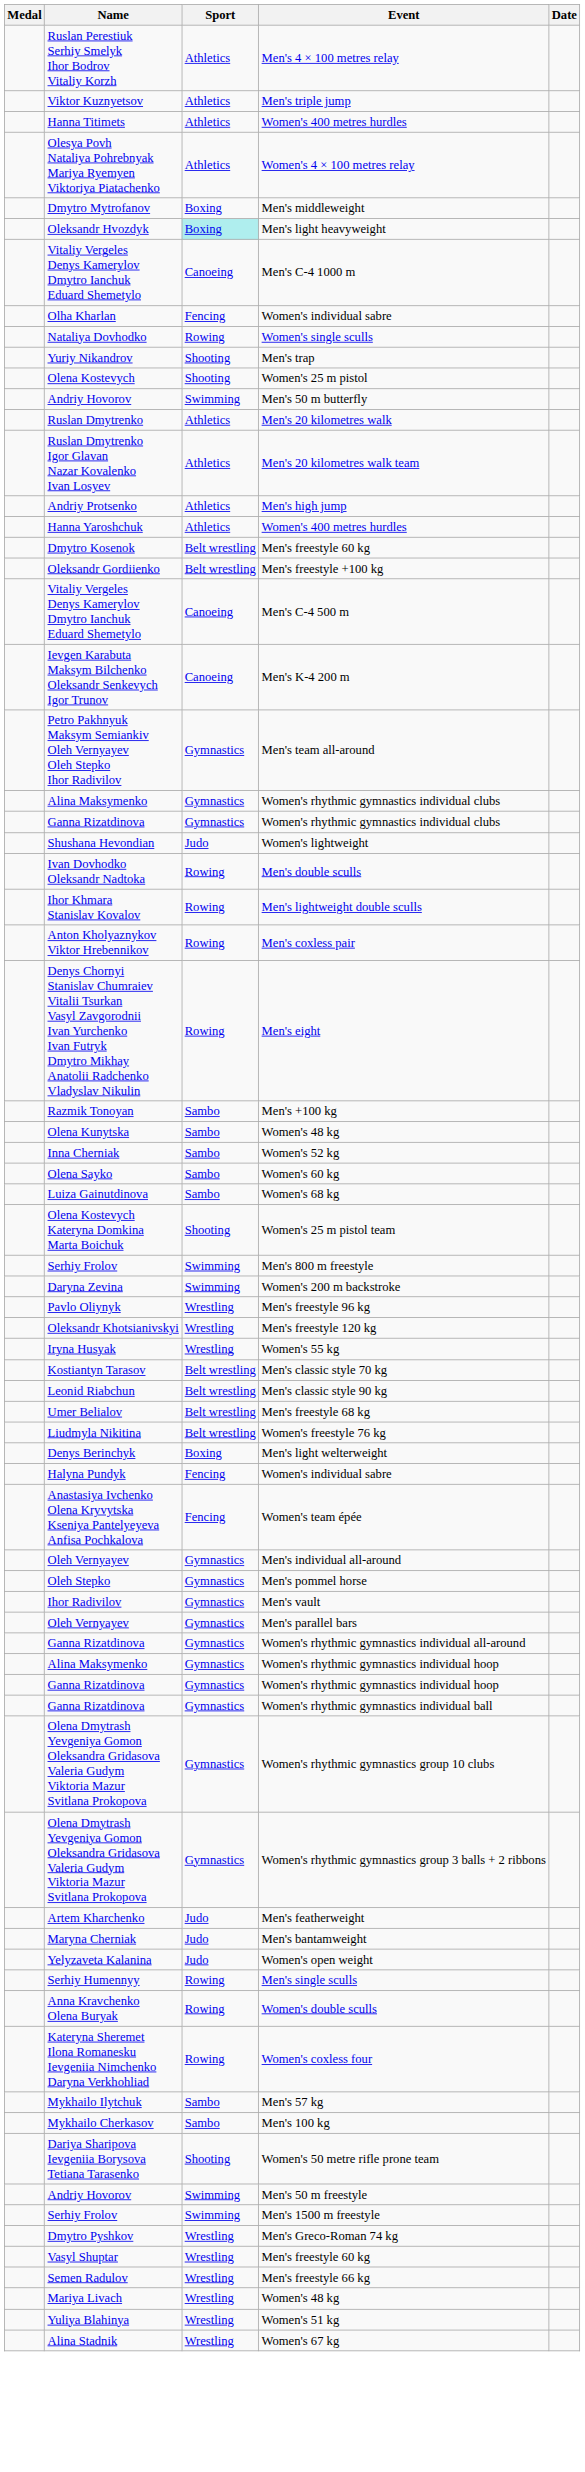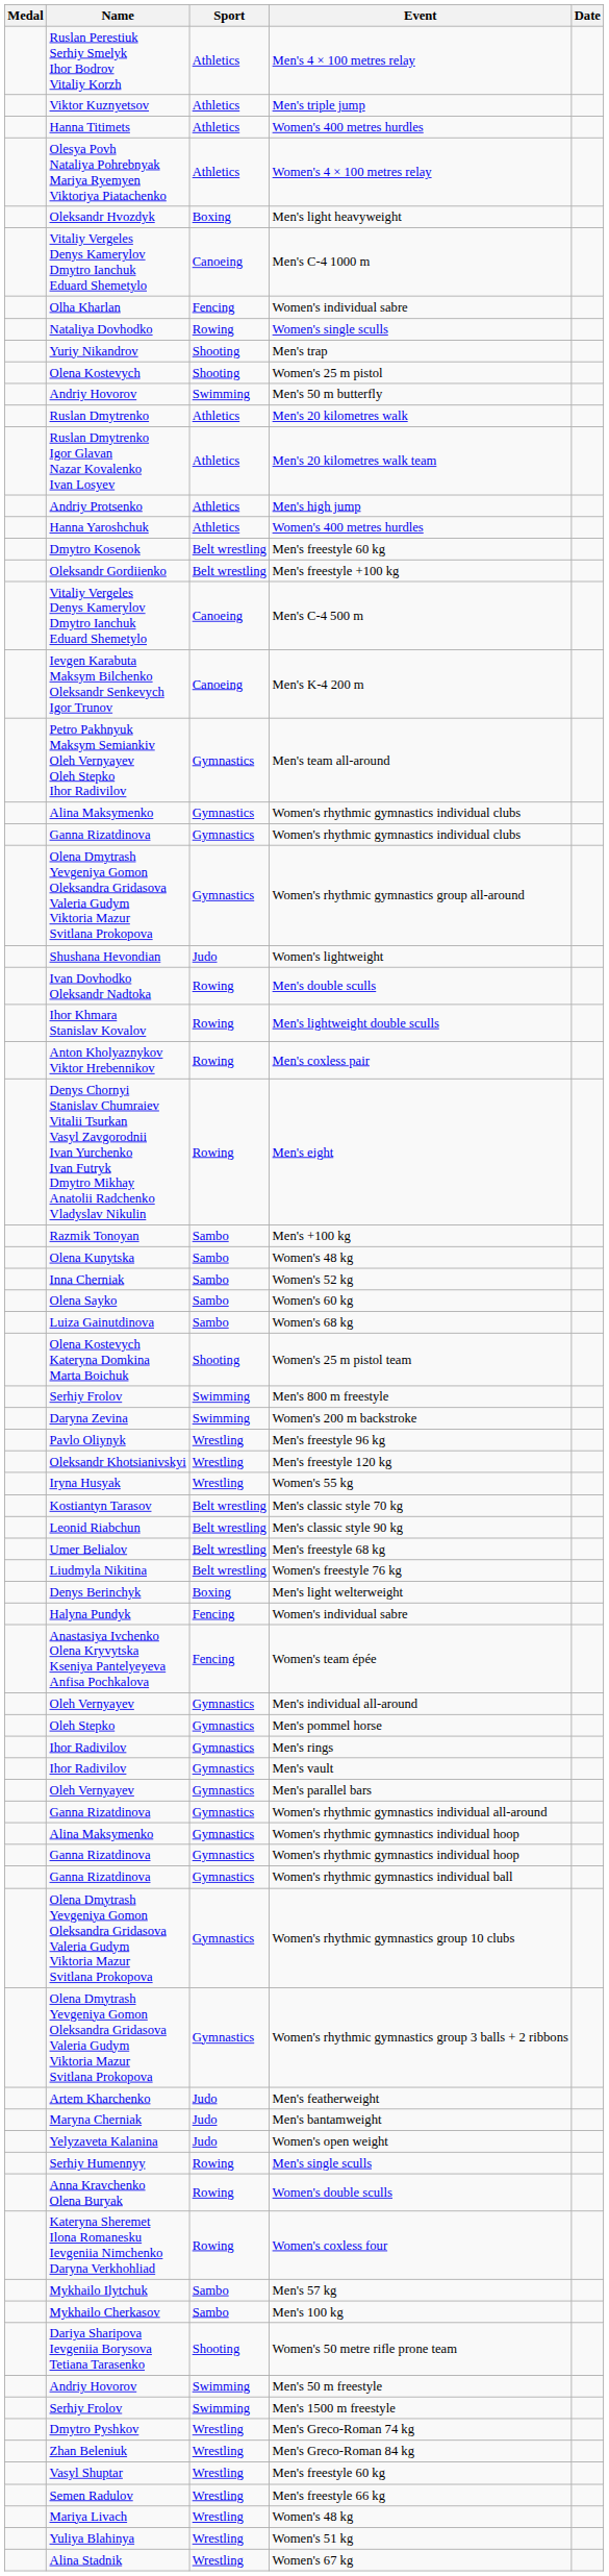- row: Dmytro Mytrofanov | Boxing | Men's middleweight
Men's light heavyweight | Sport: paleturquoise background -> no background
+ row: Olena Dmytrash Yevgeniya Gomon Oleksandra Gridasova Valeria Gudym Viktoria Mazur Svitlana Prokopova | Gymnastics | Women's rhythmic gymnastics group all-around
+ row: Ihor Radivilov | Gymnastics | Men's rings
+ row: Zhan Beleniuk | Wrestling | Men's Greco-Roman 84 kg
